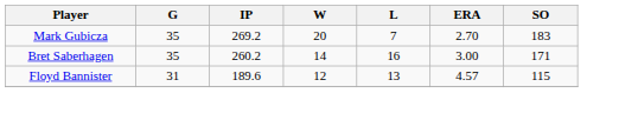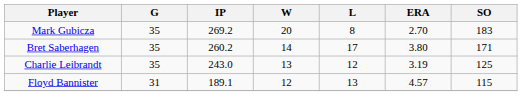Mark Gubicza | L: 7 -> 8
Bret Saberhagen | L: 16 -> 17
Bret Saberhagen | ERA: 3.00 -> 3.80
+ row: Charlie Leibrandt | 35 | 243.0 | 13 | 12 | 3.19 | 125
Floyd Bannister | IP: 189.6 -> 189.1
